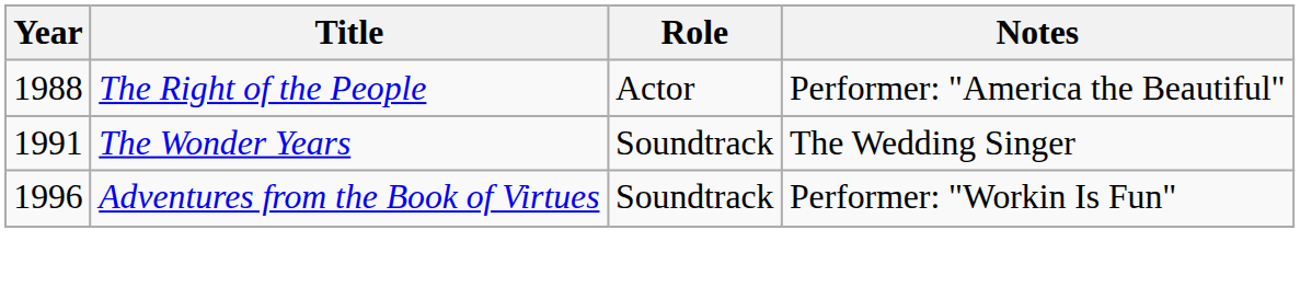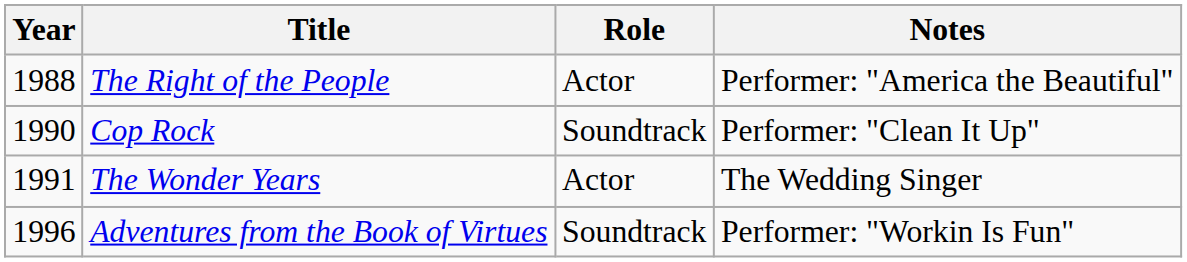+ row: 1990 | Cop Rock | Soundtrack | Performer: "Clean It Up"
The Wonder Years | Role: Soundtrack -> Actor
